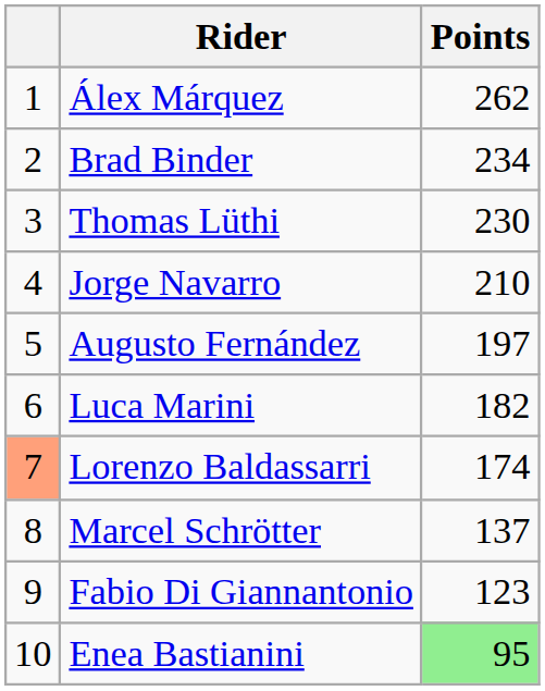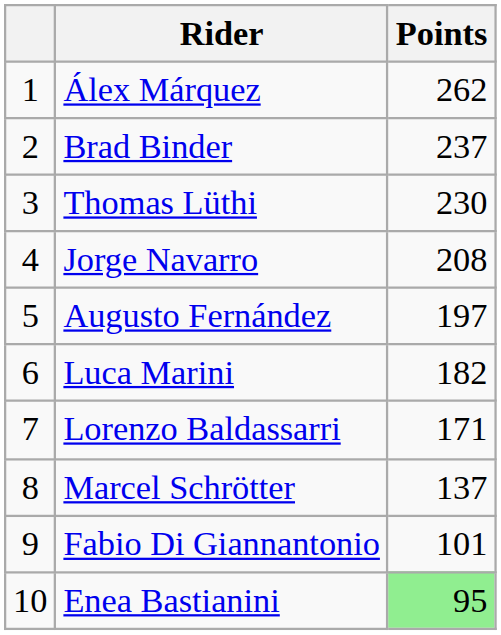Brad Binder | Points: 234 -> 237
Jorge Navarro | Points: 210 -> 208
Lorenzo Baldassarri | column 1: lightsalmon background -> no background
Lorenzo Baldassarri | Points: 174 -> 171
Fabio Di Giannantonio | Points: 123 -> 101
